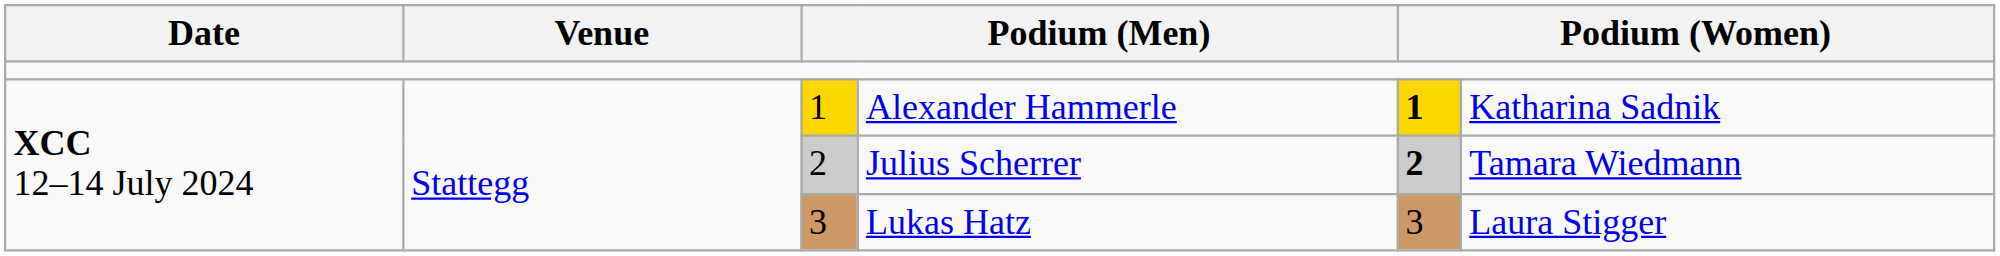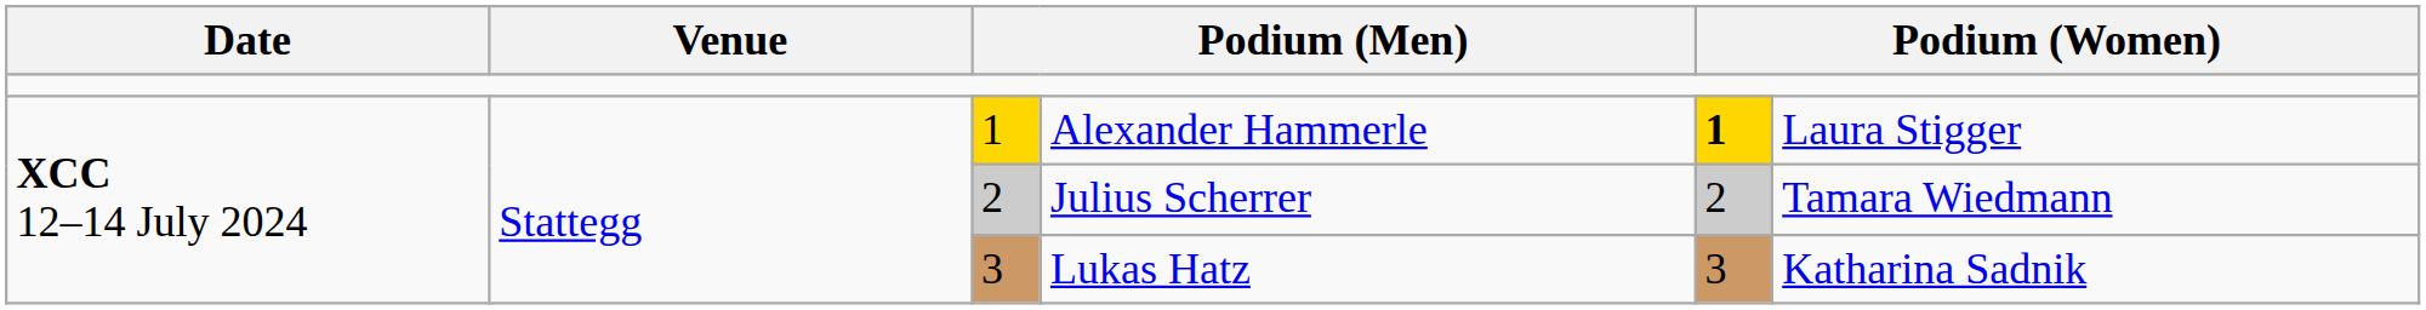Alexander Hammerle | column 6: Katharina Sadnik -> Laura Stigger
Julius Scherrer | column 5: bold -> normal
Lukas Hatz | column 6: Laura Stigger -> Katharina Sadnik
